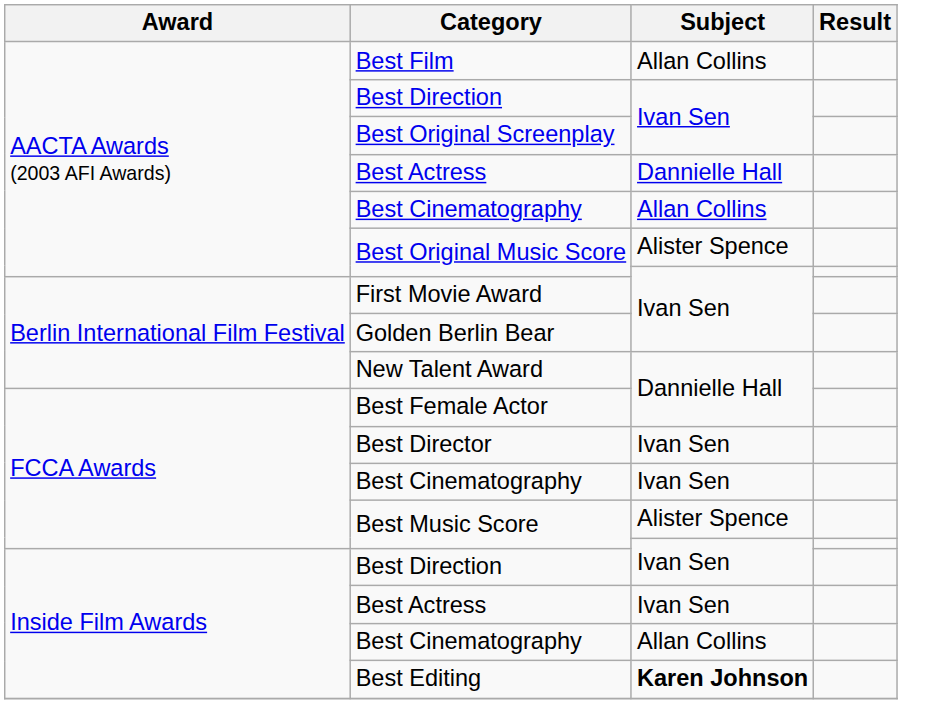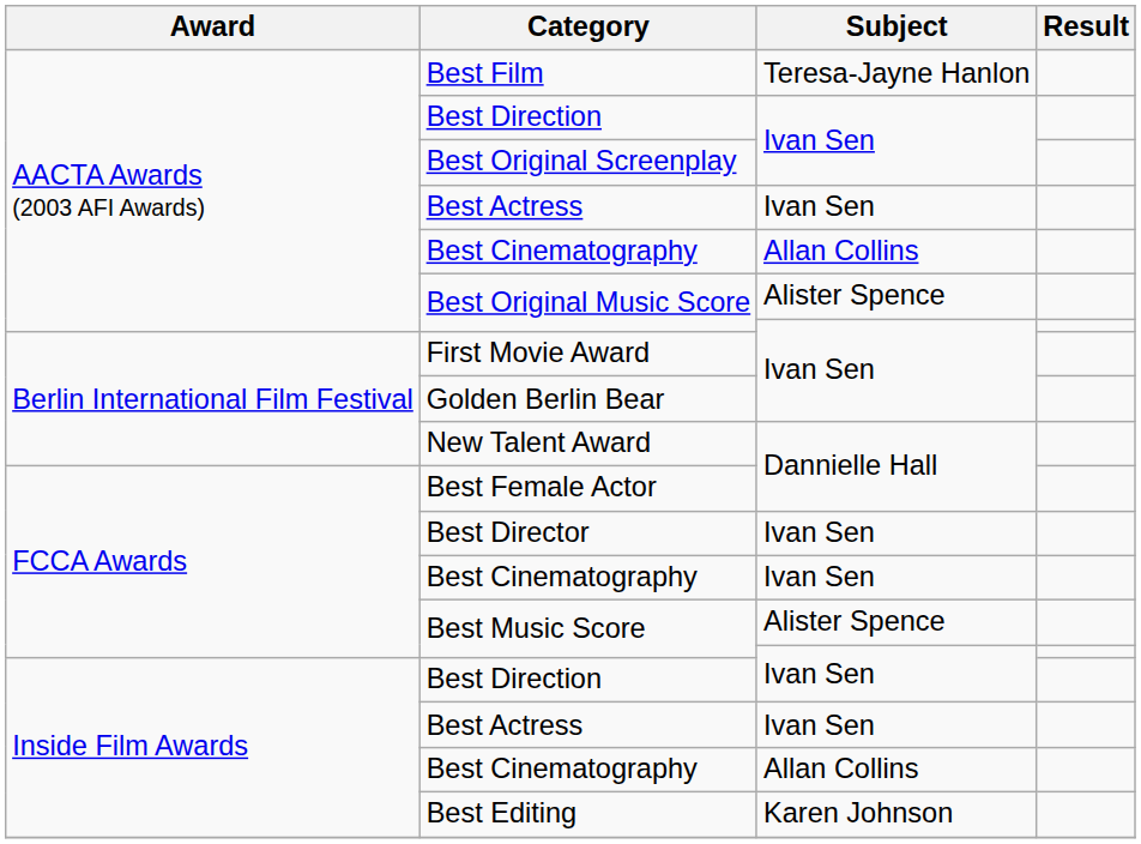Best Film | Subject: Allan Collins -> Teresa-Jayne Hanlon
AACTA Awards (2003 AFI Awards) / Best Actress | Subject: Dannielle Hall -> Ivan Sen
Best Editing | Subject: bold -> normal
